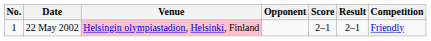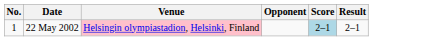- column: Competition | Friendly
22 May 2002 | Score: no background -> lightblue background
